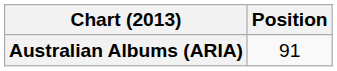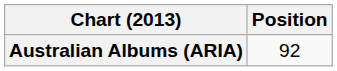Australian Albums (ARIA) | Position: 91 -> 92
